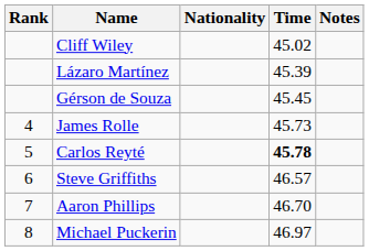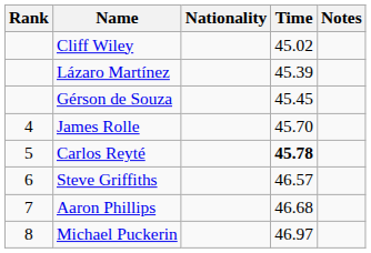James Rolle | Time: 45.73 -> 45.70
Aaron Phillips | Time: 46.70 -> 46.68
